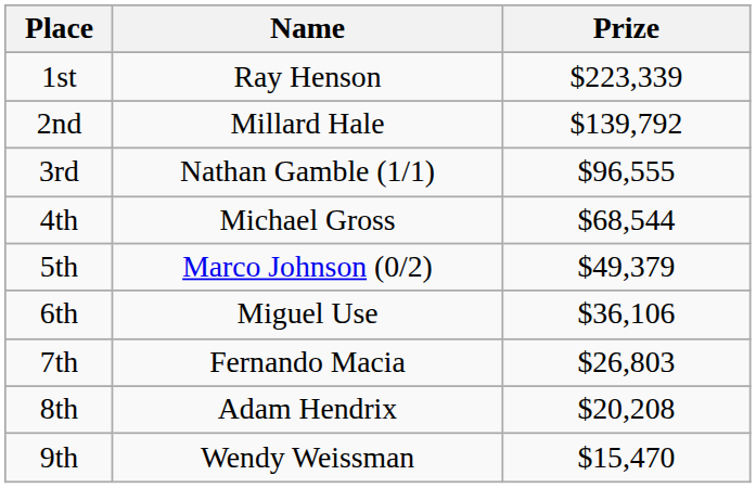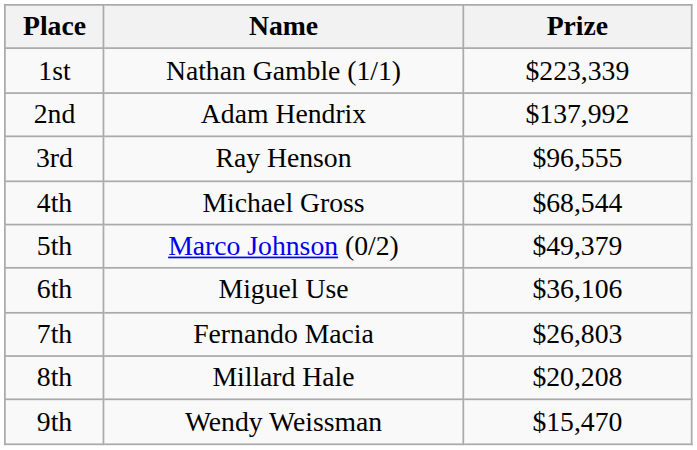1st | Name: Ray Henson -> Nathan Gamble (1/1)
2nd | Name: Millard Hale -> Adam Hendrix
2nd | Prize: $139,792 -> $137,992
3rd | Name: Nathan Gamble (1/1) -> Ray Henson
8th | Name: Adam Hendrix -> Millard Hale
